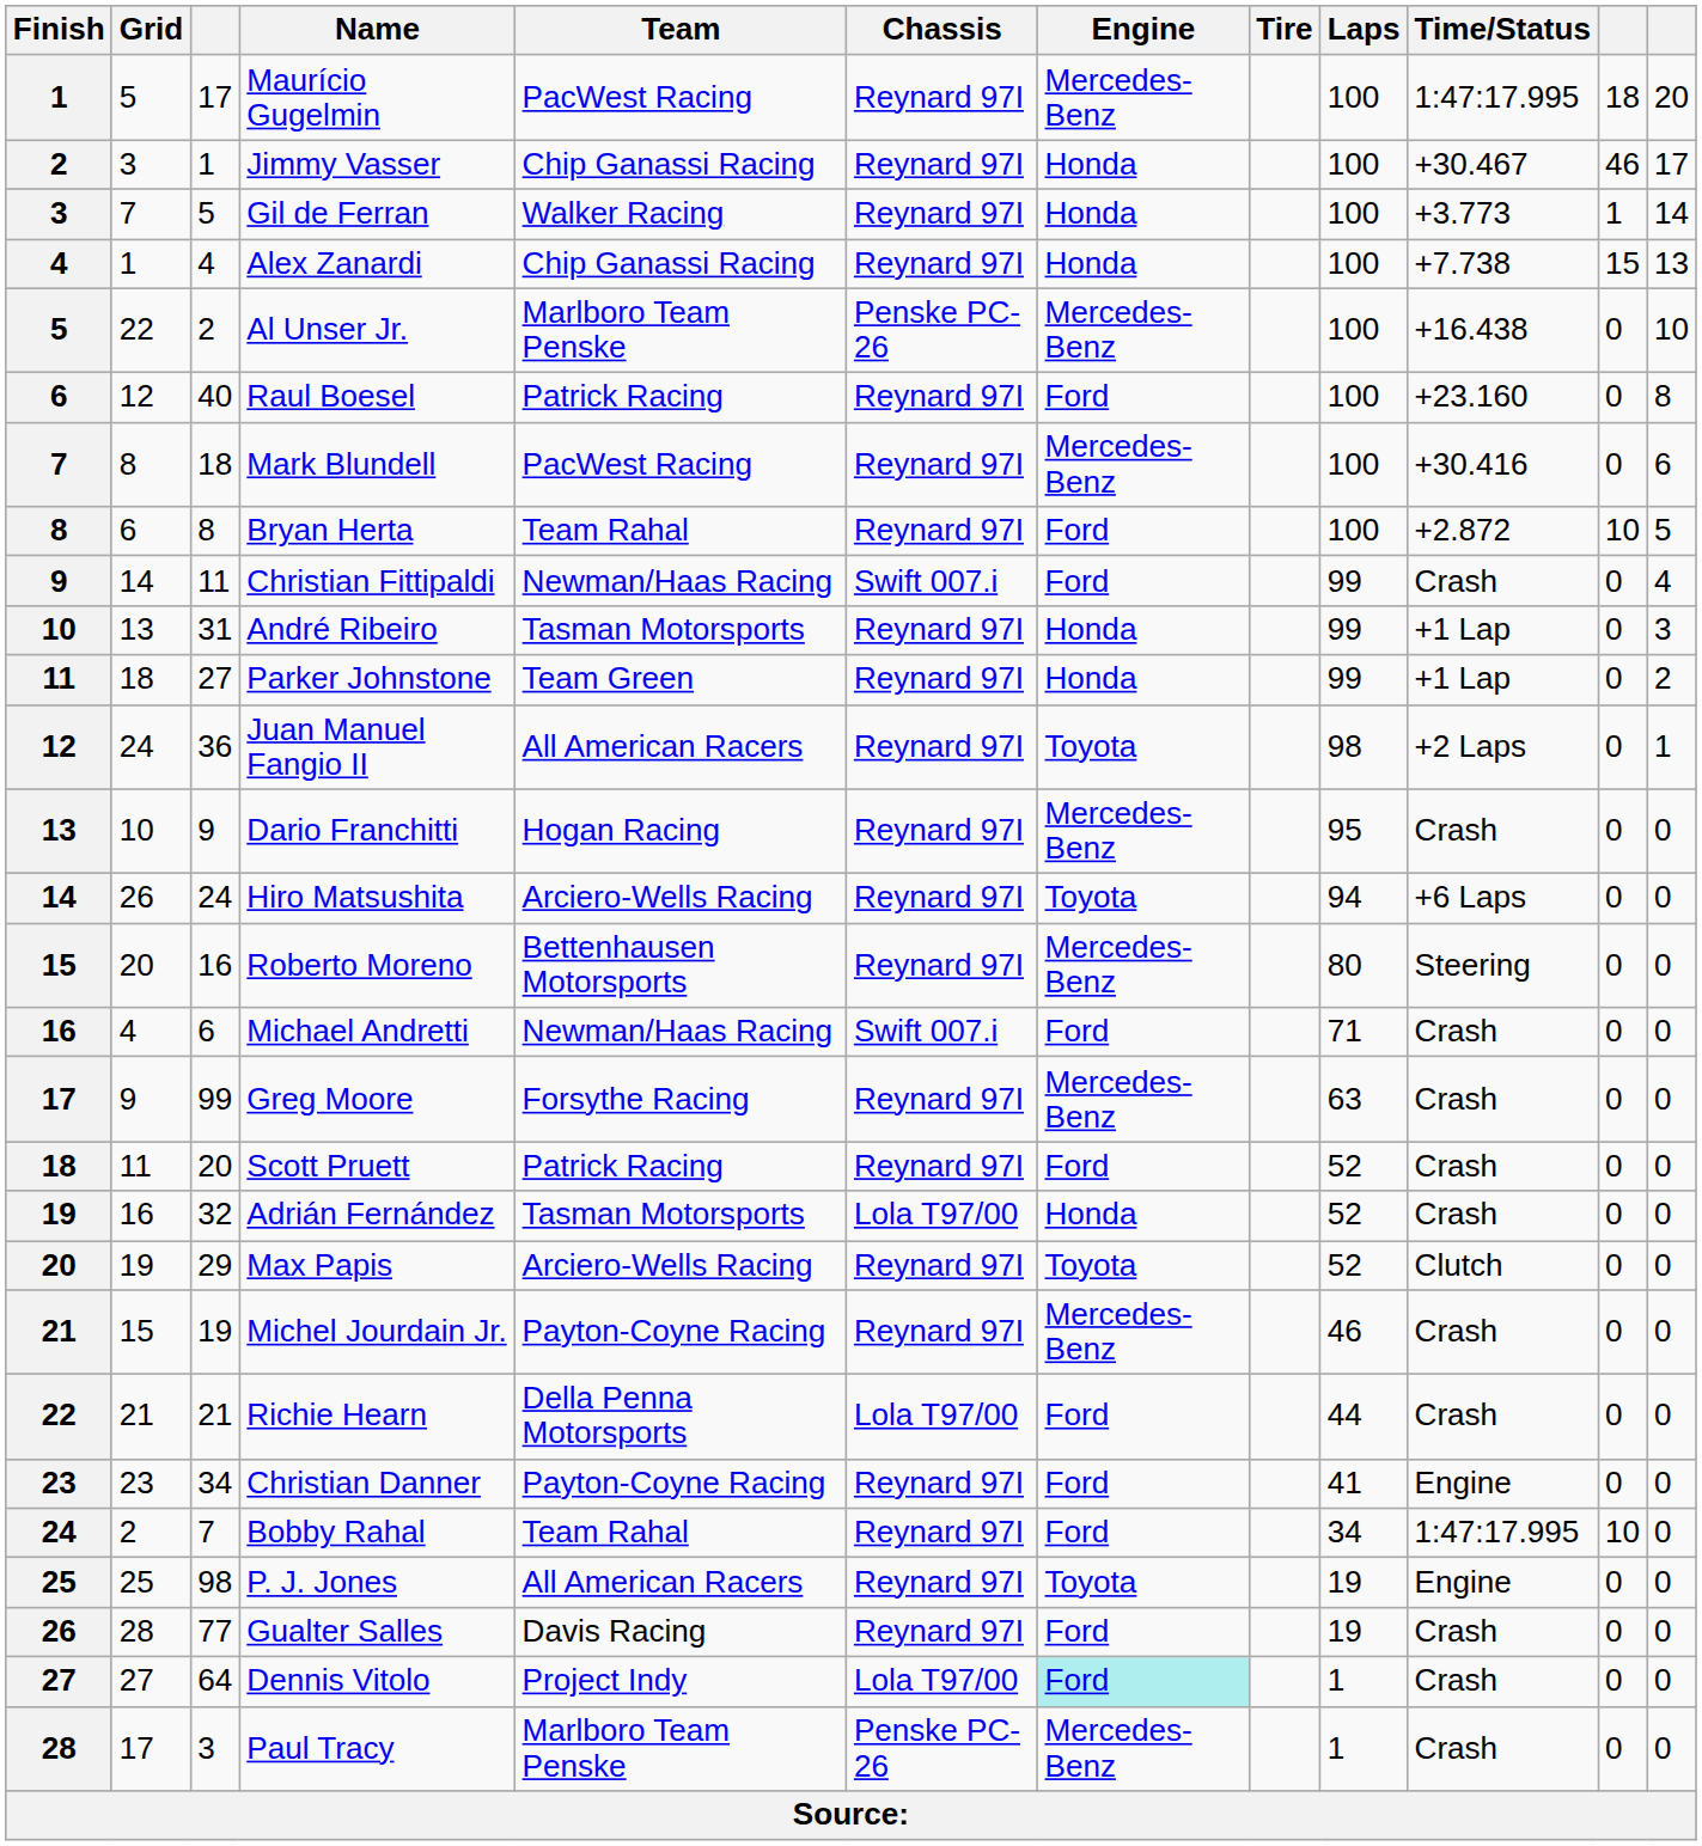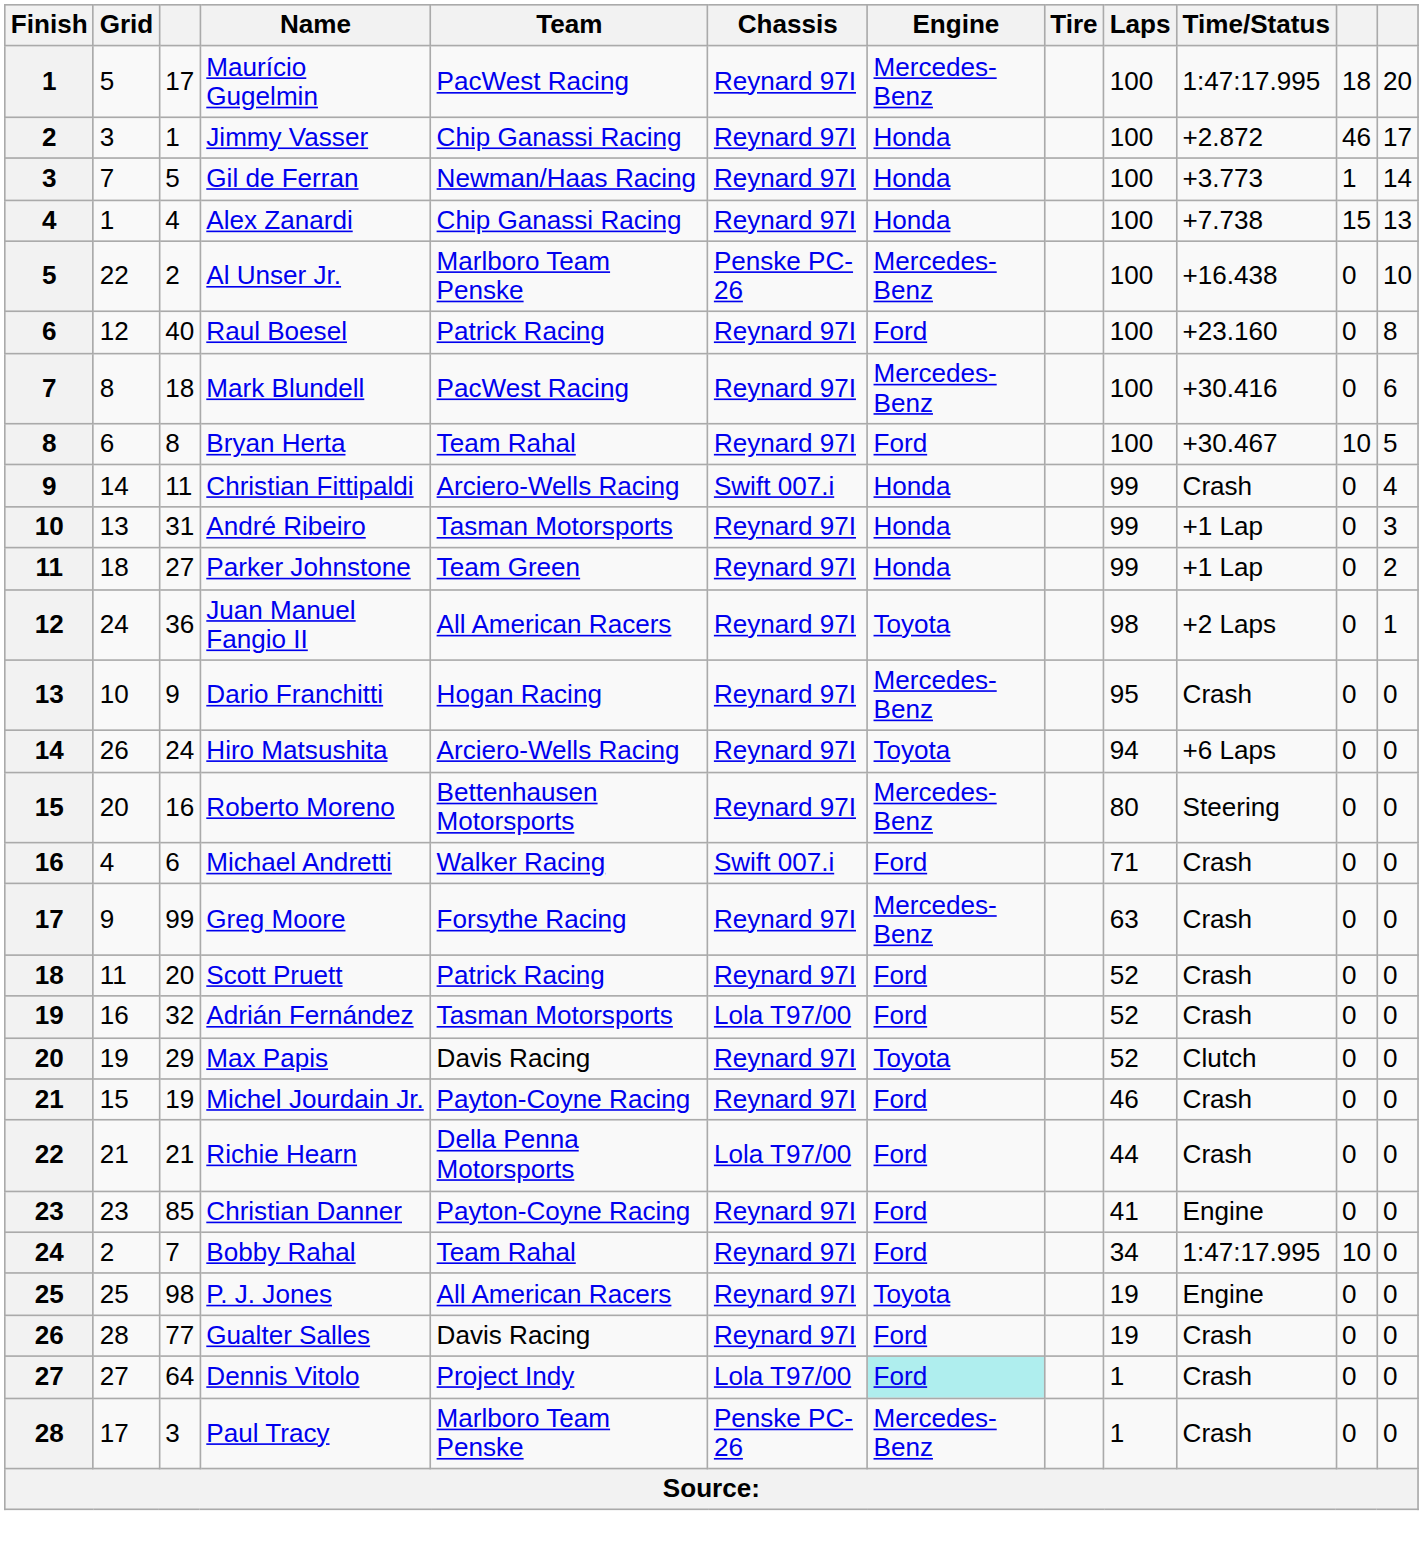Jimmy Vasser | Time/Status: +30.467 -> +2.872
Gil de Ferran | Team: Walker Racing -> Newman/Haas Racing
Bryan Herta | Time/Status: +2.872 -> +30.467
Christian Fittipaldi | Team: Newman/Haas Racing -> Arciero-Wells Racing
Christian Fittipaldi | Engine: Ford -> Honda
Michael Andretti | Team: Newman/Haas Racing -> Walker Racing
Adrián Fernández | Engine: Honda -> Ford
Max Papis | Team: Arciero-Wells Racing -> Davis Racing
Michel Jourdain Jr. | Engine: Mercedes-Benz -> Ford
Christian Danner | column 3: 34 -> 85
